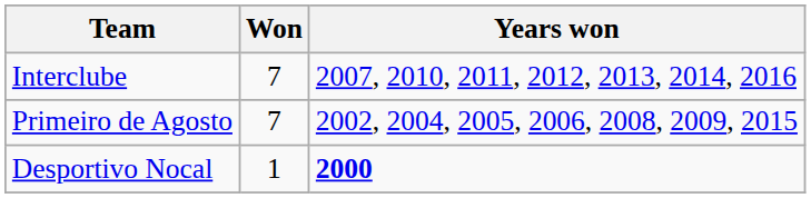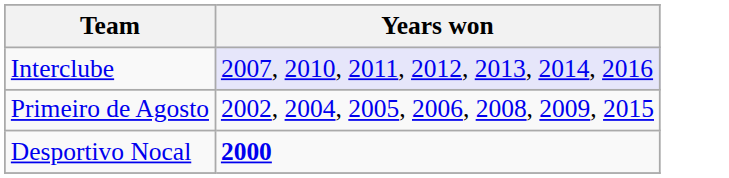- column: Won | 7 | 7 | 1
Interclube | Years won: no background -> lavender background
